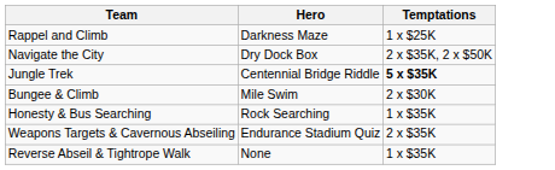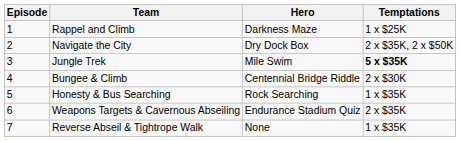+ column: Episode | 1 | 2 | 3 | 4 | 5 | 6 | 7
Jungle Trek | Hero: Centennial Bridge Riddle -> Mile Swim
Bungee & Climb | Hero: Mile Swim -> Centennial Bridge Riddle
